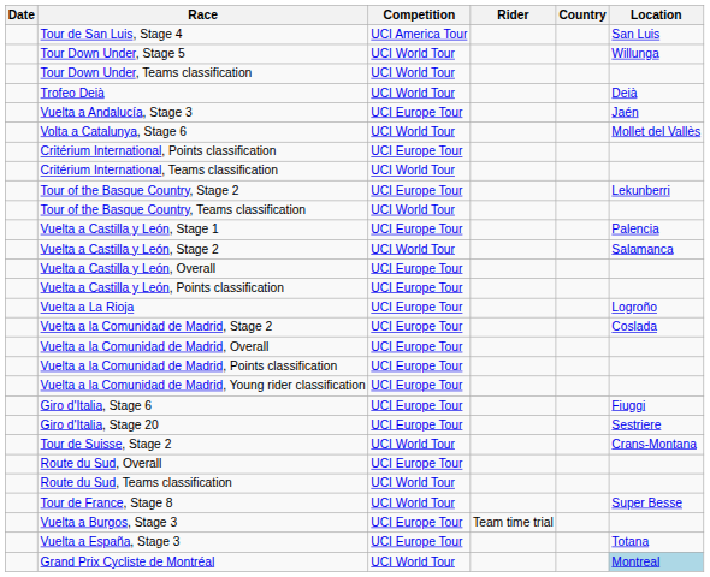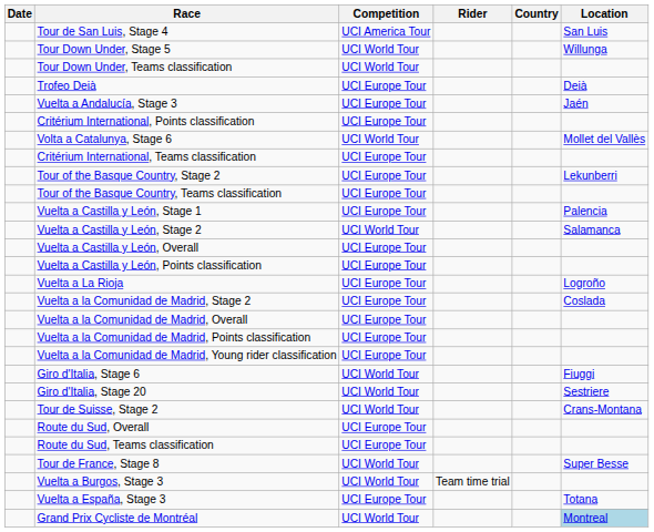Trofeo Deià | Competition: UCI World Tour -> UCI Europe Tour
rows swapped: Volta a Catalunya, Stage 6 <-> Critérium International, Points classification
Critérium International, Teams classification | Competition: UCI World Tour -> UCI Europe Tour
Tour of the Basque Country, Teams classification | Competition: UCI World Tour -> UCI Europe Tour
Giro d'Italia, Stage 6 | Competition: UCI Europe Tour -> UCI World Tour
Giro d'Italia, Stage 20 | Competition: UCI Europe Tour -> UCI World Tour
Route du Sud, Teams classification | Competition: UCI World Tour -> UCI Europe Tour
Vuelta a Burgos, Stage 3 | Competition: UCI Europe Tour -> UCI World Tour
